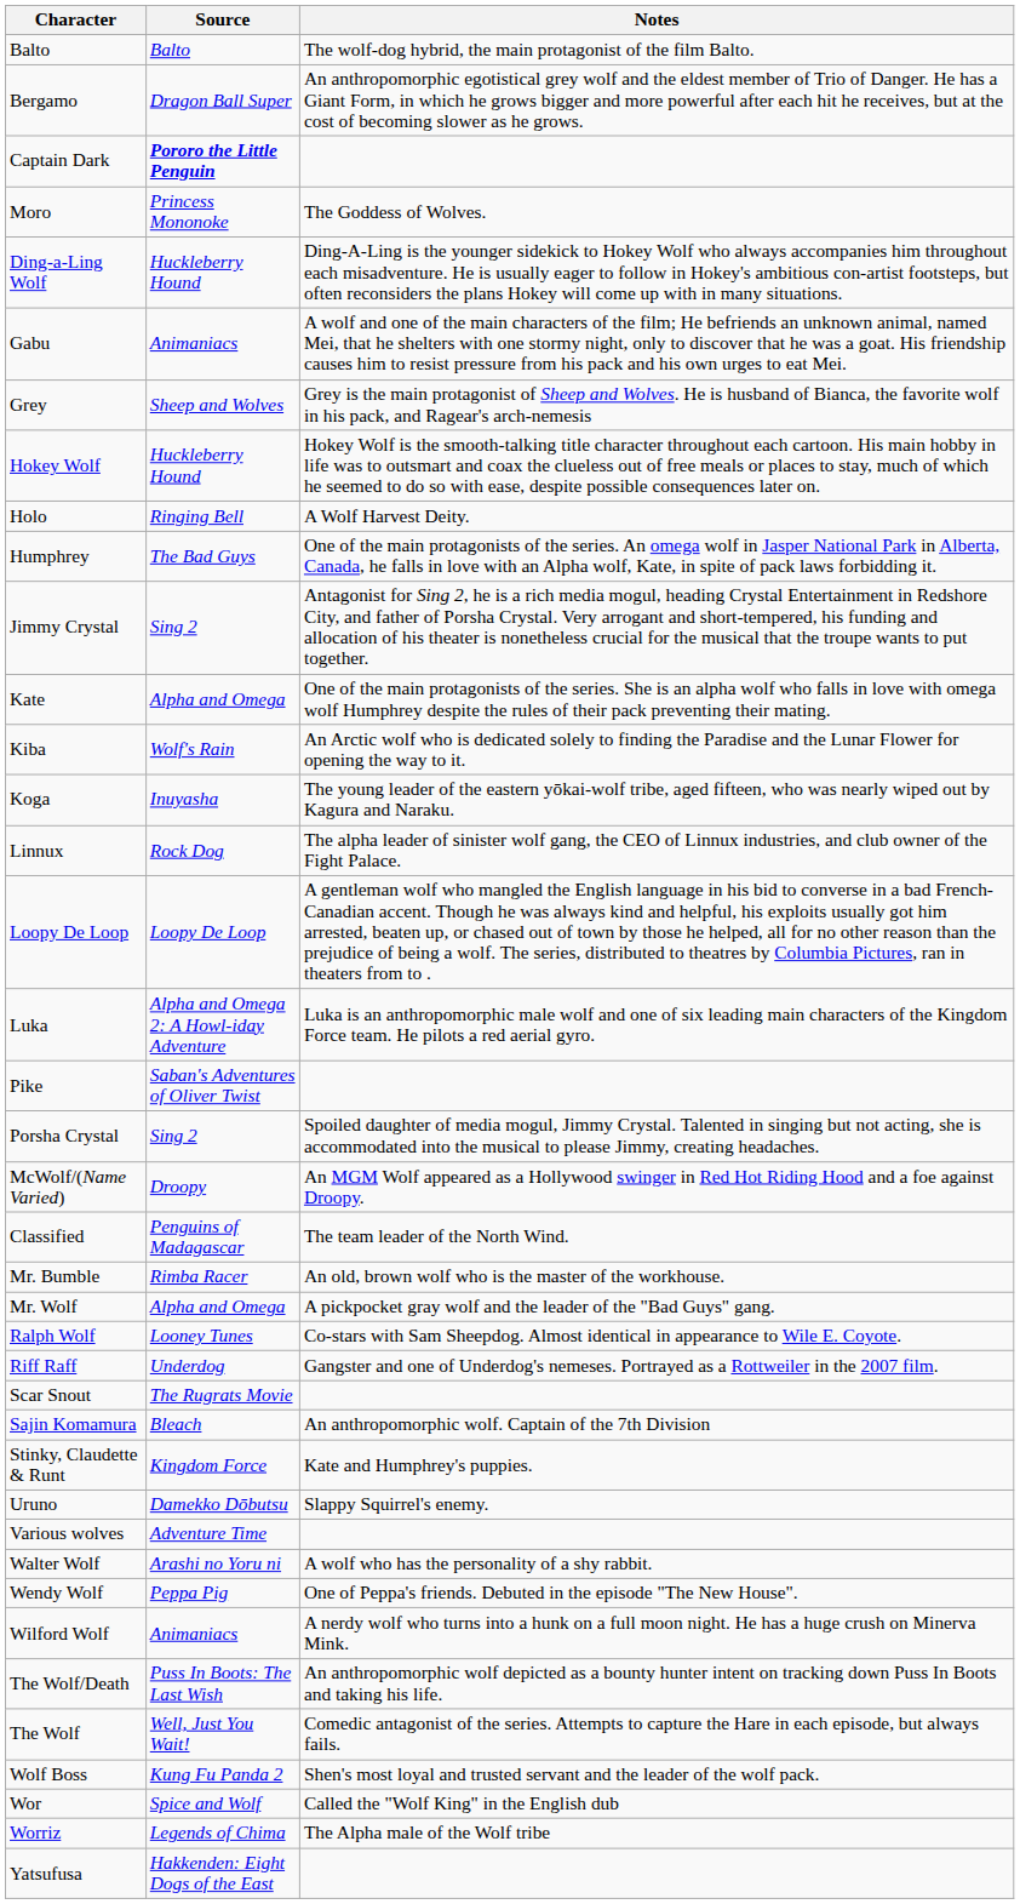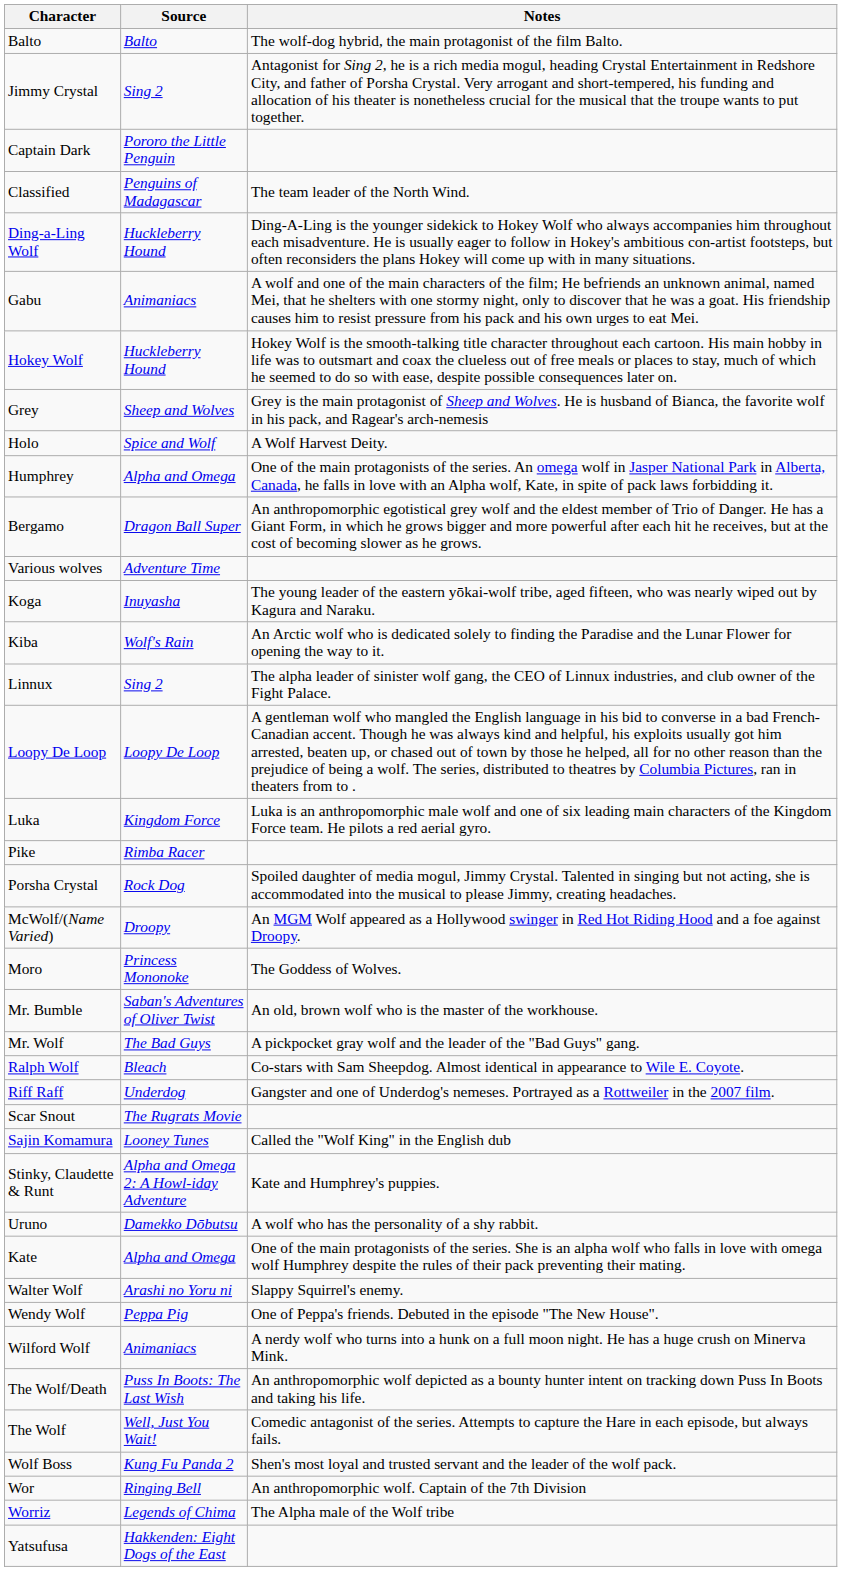rows swapped: Bergamo <-> Jimmy Crystal
Captain Dark | Source: bold -> normal
rows swapped: Classified <-> Moro
rows swapped: Grey <-> Hokey Wolf
Holo | Source: Ringing Bell -> Spice and Wolf
Humphrey | Source: The Bad Guys -> Alpha and Omega
rows swapped: Kate <-> Various wolves
rows swapped: Kiba <-> Koga
Linnux | Source: Rock Dog -> Sing 2
Luka | Source: Alpha and Omega 2: A Howl-iday Adventure -> Kingdom Force
Pike | Source: Saban's Adventures of Oliver Twist -> Rimba Racer
Porsha Crystal | Source: Sing 2 -> Rock Dog
Mr. Bumble | Source: Rimba Racer -> Saban's Adventures of Oliver Twist
Mr. Wolf | Source: Alpha and Omega -> The Bad Guys
Ralph Wolf | Source: Looney Tunes -> Bleach
Sajin Komamura | Source: Bleach -> Looney Tunes
Sajin Komamura | Notes: An anthropomorphic wolf. Captain of the 7th Division -> Called the "Wolf King" in the English dub
Stinky, Claudette & Runt | Source: Kingdom Force -> Alpha and Omega 2: A Howl-iday Adventure
Uruno | Notes: Slappy Squirrel's enemy. -> A wolf who has the personality of a shy rabbit.
Walter Wolf | Notes: A wolf who has the personality of a shy rabbit. -> Slappy Squirrel's enemy.
Wor | Source: Spice and Wolf -> Ringing Bell
Wor | Notes: Called the "Wolf King" in the English dub -> An anthropomorphic wolf. Captain of the 7th Division
